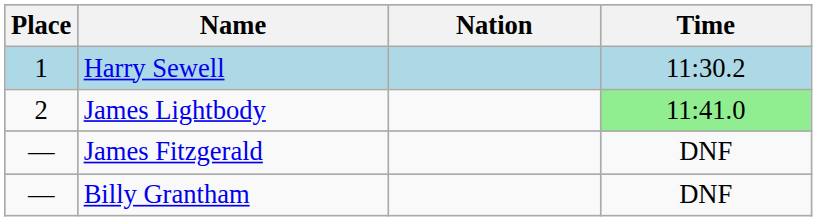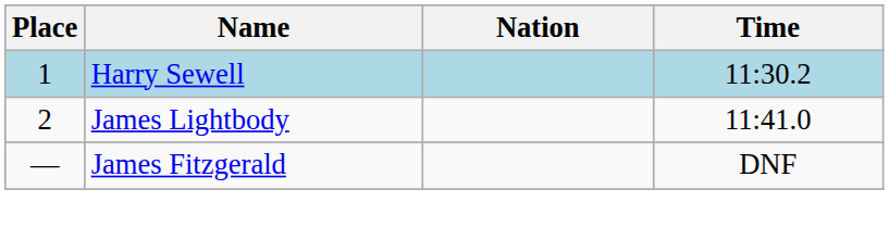James Lightbody | Time: lightgreen background -> no background
- row: — | Billy Grantham | DNF
